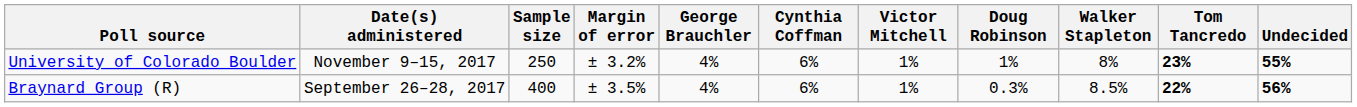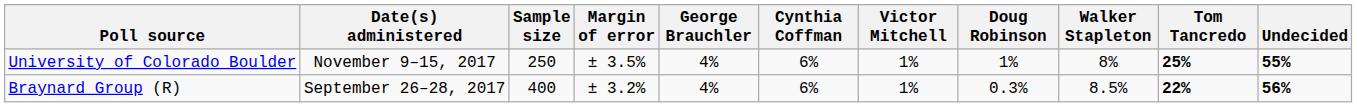University of Colorado Boulder | Margin of error: ± 3.2% -> ± 3.5%
University of Colorado Boulder | Tom Tancredo: 23% -> 25%
Braynard Group (R) | Margin of error: ± 3.5% -> ± 3.2%
